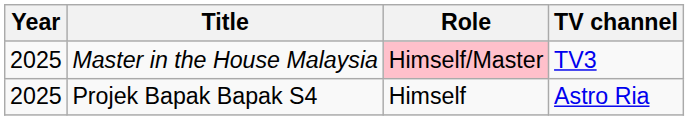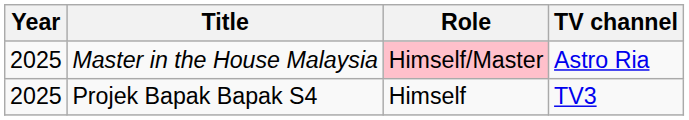Master in the House Malaysia | TV channel: TV3 -> Astro Ria
Projek Bapak Bapak S4 | TV channel: Astro Ria -> TV3
